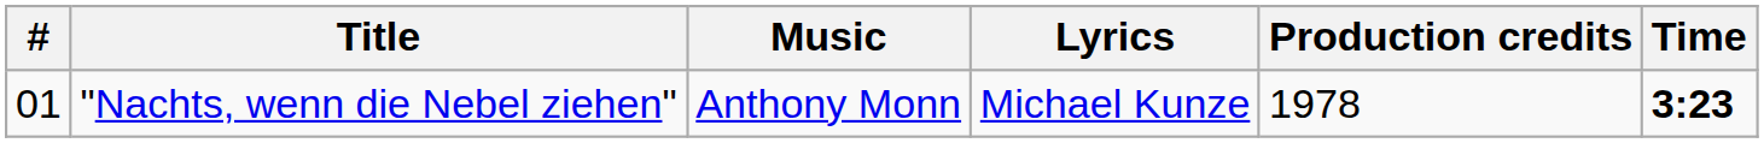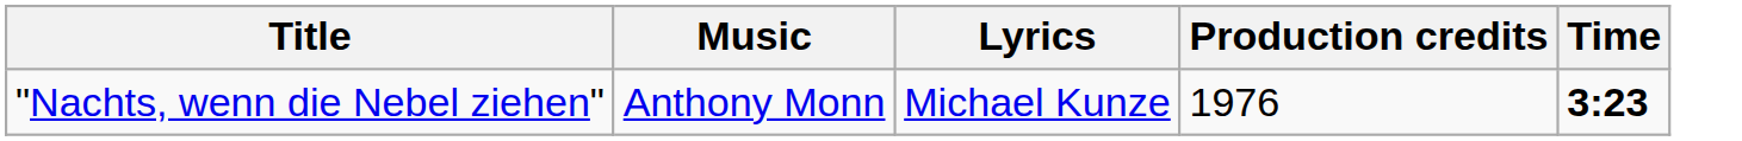- column: # | 01
"Nachts, wenn die Nebel ziehen" | Production credits: 1978 -> 1976
